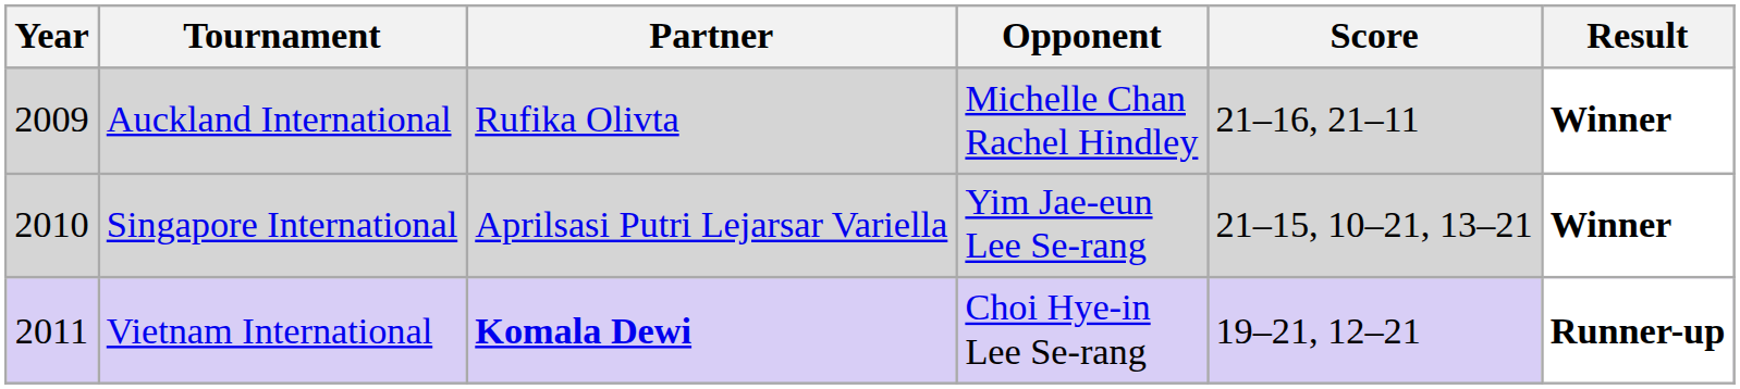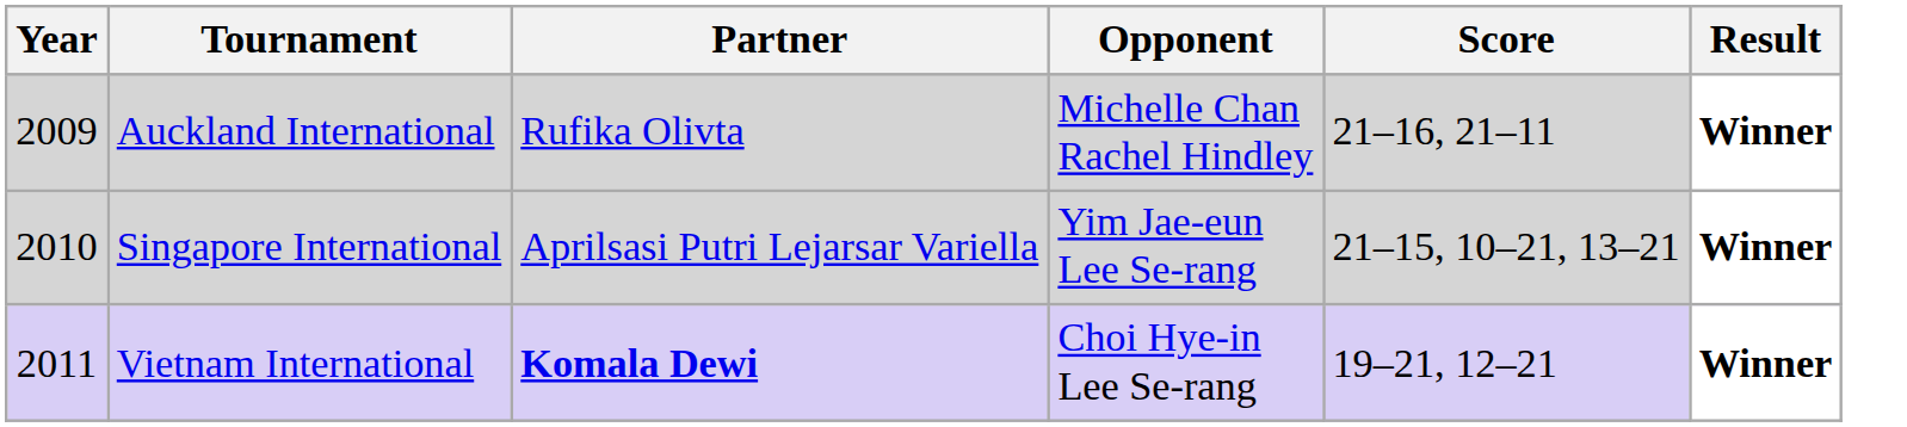Vietnam International | Result: Runner-up -> Winner
